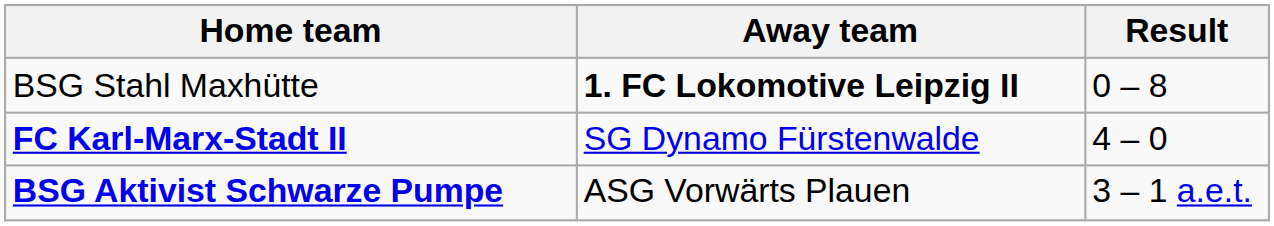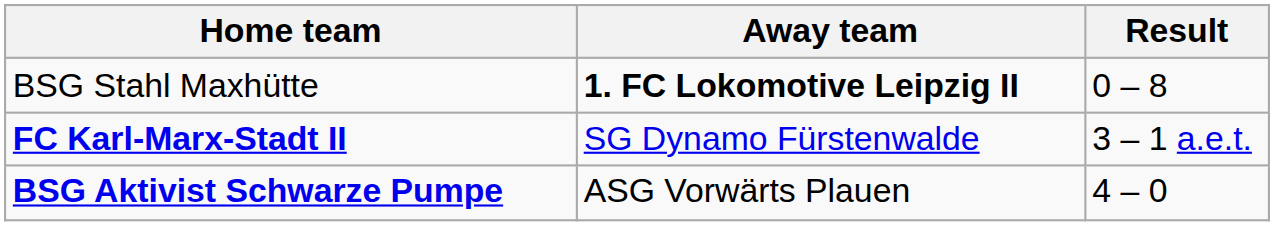FC Karl-Marx-Stadt II | Result: 4 – 0 -> 3 – 1 a.e.t.
BSG Aktivist Schwarze Pumpe | Result: 3 – 1 a.e.t. -> 4 – 0
